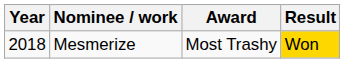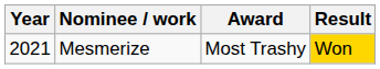Mesmerize | Year: 2018 -> 2021
